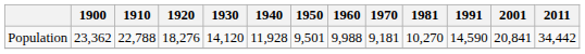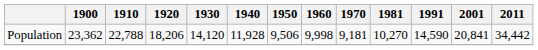Population | 1920: 18,276 -> 18,206
Population | 1950: 9,501 -> 9,506
Population | 1960: 9,988 -> 9,998
